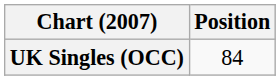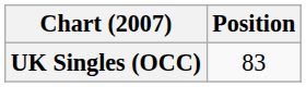UK Singles (OCC) | Position: 84 -> 83
